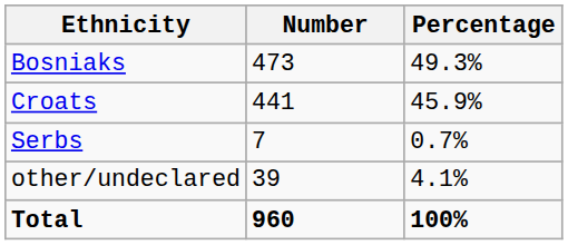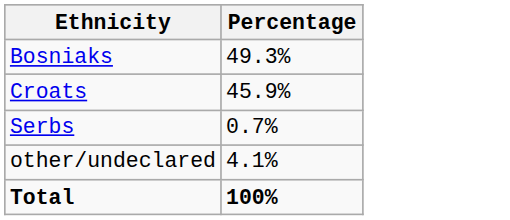- column: Number | 473 | 441 | 7 | 39 | 960
